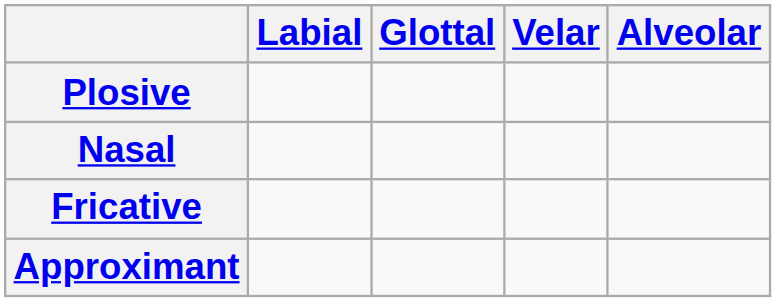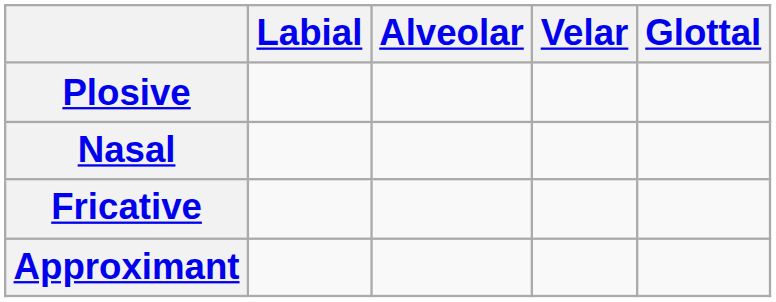columns swapped: Alveolar <-> Glottal
